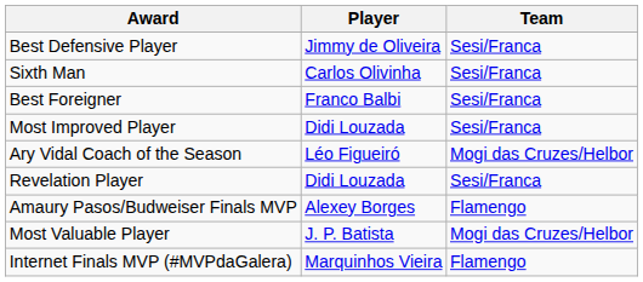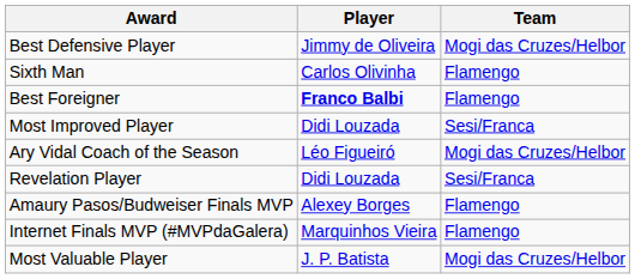Best Defensive Player | Team: Sesi/Franca -> Mogi das Cruzes/Helbor
Sixth Man | Team: Sesi/Franca -> Flamengo
Best Foreigner | Player: normal -> bold
Best Foreigner | Team: Sesi/Franca -> Flamengo
rows swapped: Internet Finals MVP (#MVPdaGalera) <-> Most Valuable Player
